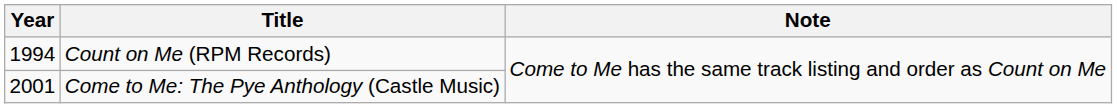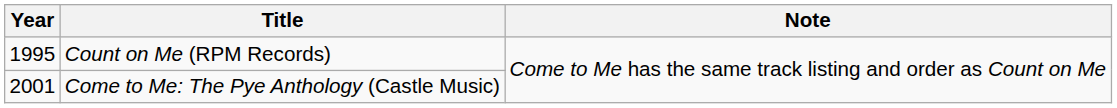Count on Me (RPM Records) | Year: 1994 -> 1995
